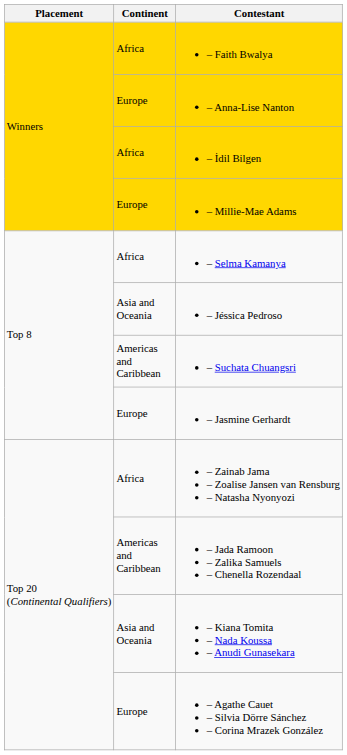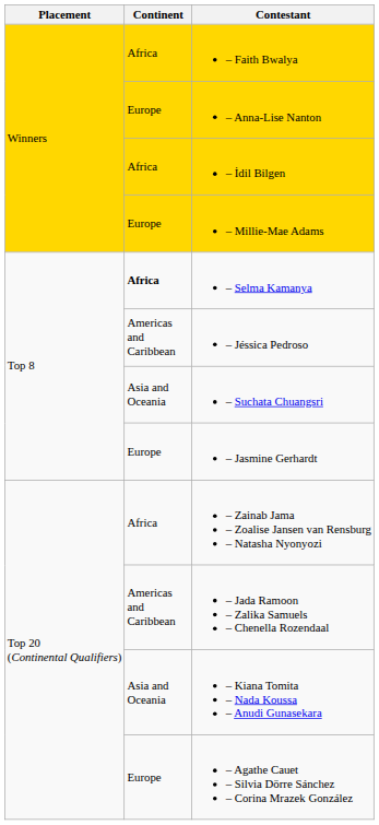– Selma Kamanya | Continent: normal -> bold
– Jéssica Pedroso | Continent: Asia and Oceania -> Americas and Caribbean
– Suchata Chuangsri | Continent: Americas and Caribbean -> Asia and Oceania
